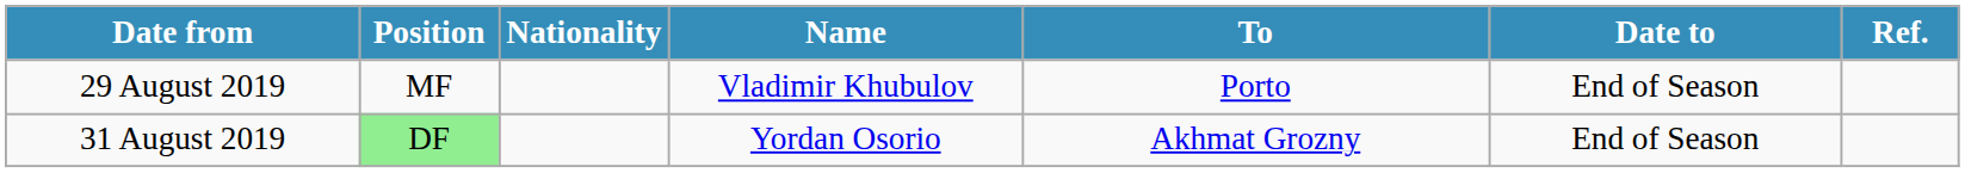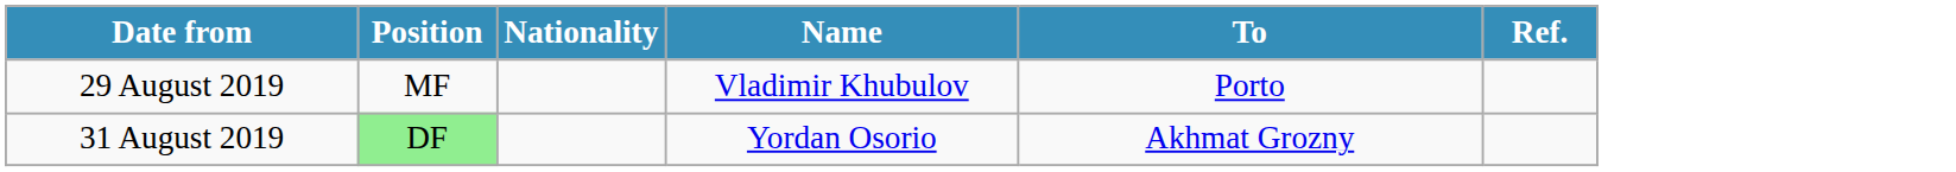- column: Date to | End of Season | End of Season
